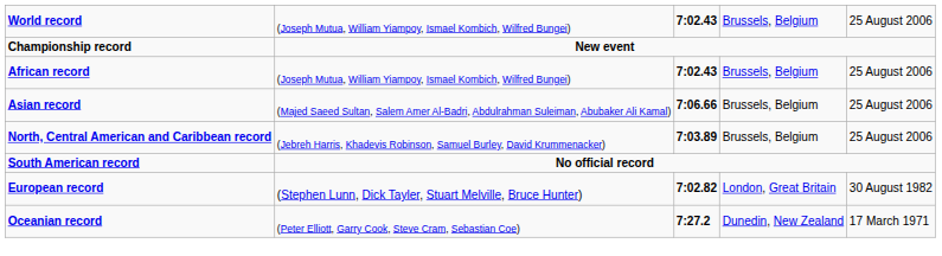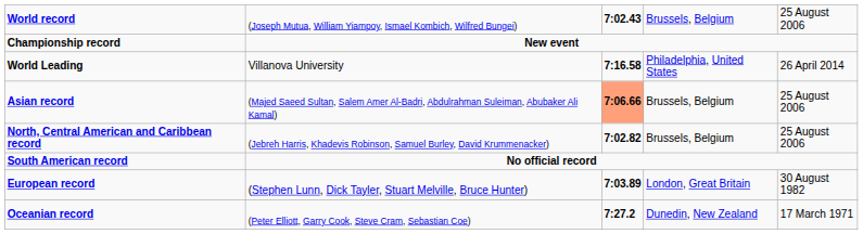+ row: World Leading | Villanova University | 7:16.58 | Philadelphia, United States | 26 April 2014
- row: African record | (Joseph Mutua, William Yiampoy, Ismael Kombich, Wilfred Bungei) | 7:02.43 | Brussels, Belgium | 25 August 2006
Asian record | column 3: no background -> lightsalmon background
North, Central American and Caribbean record | column 3: 7:03.89 -> 7:02.82
European record | column 3: 7:02.82 -> 7:03.89
